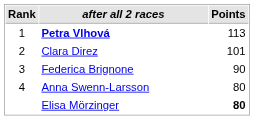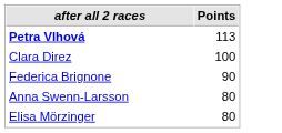- column: Rank | 1 | 2 | 3 | 4
Clara Direz | Points: 101 -> 100
Elisa Mörzinger | Points: bold -> normal
